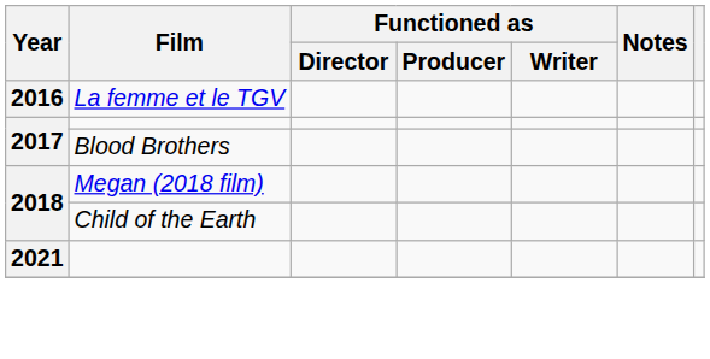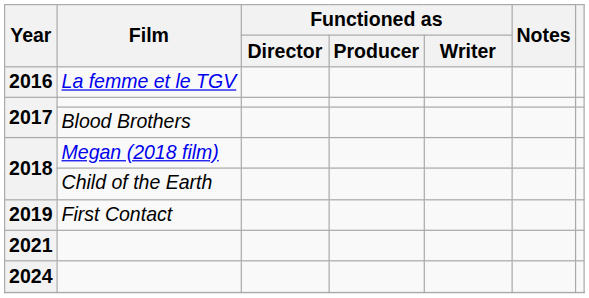+ row: 2019 | First Contact
+ row: 2024
